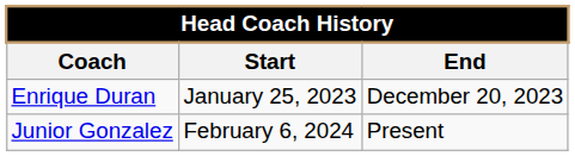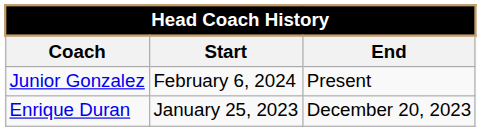rows swapped: Enrique Duran <-> Junior Gonzalez
